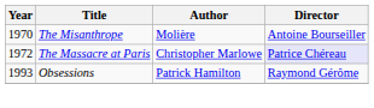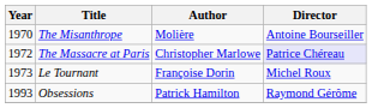+ row: 1973 | Le Tournant | Françoise Dorin | Michel Roux
